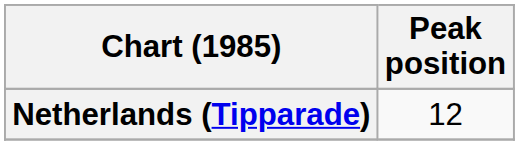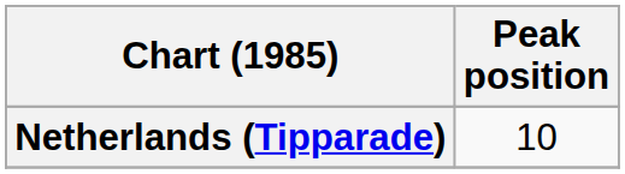Netherlands (Tipparade) | Peak position: 12 -> 10
